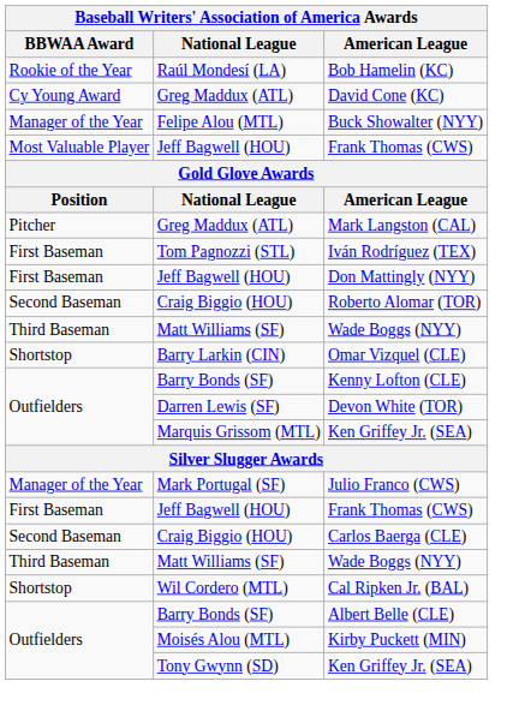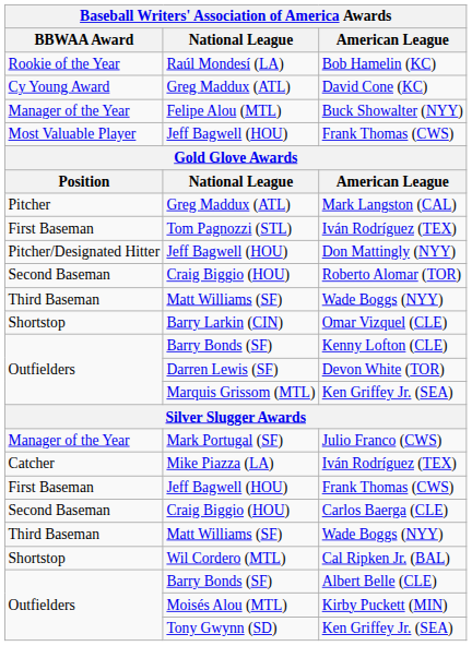Don Mattingly (NYY) | BBWAA Award: First Baseman -> Pitcher/Designated Hitter
+ row: Catcher | Mike Piazza (LA) | Iván Rodríguez (TEX)
